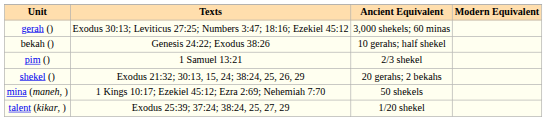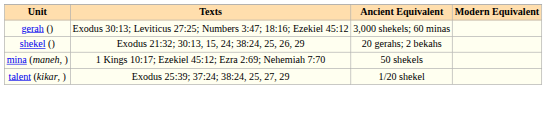- row: bekah () | Genesis 24:22; Exodus 38:26 | 10 gerahs; half shekel
- row: pim () | 1 Samuel 13:21 | 2/3 shekel
